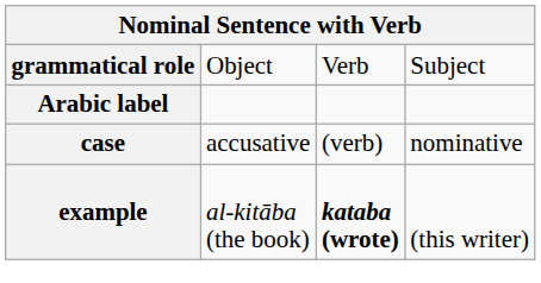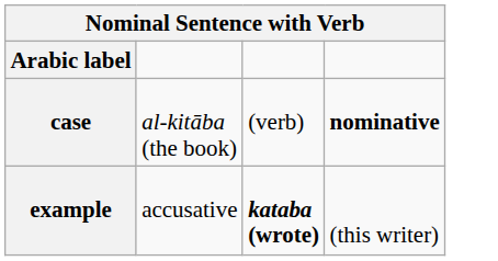- row: grammatical role | Object | Verb | Subject
case | column 2: accusative -> al-kitāba (the book)
case | column 4: normal -> bold
example | column 2: al-kitāba (the book) -> accusative
